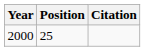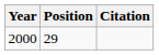2000 | Position: 25 -> 29
